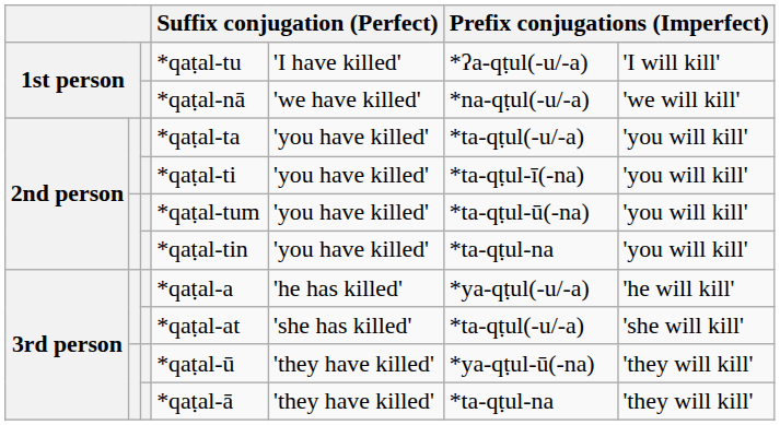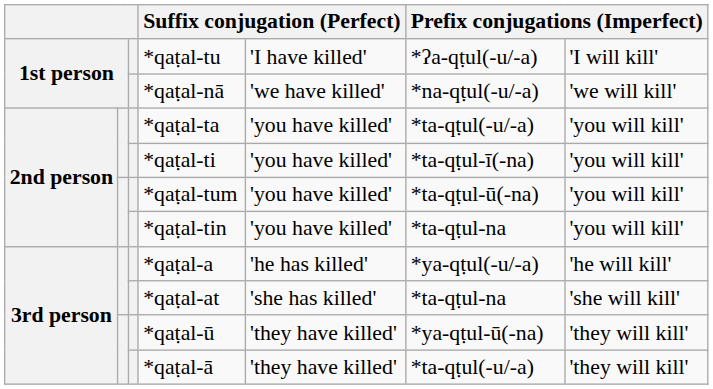*qaṭal-at | column 6: *ta-qṭul(-u/-a) -> *ta-qṭul-na
*qaṭal-ā | column 6: *ta-qṭul-na -> *ta-qṭul(-u/-a)
